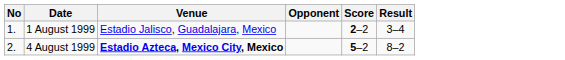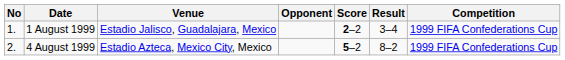+ column: Competition | 1999 FIFA Confederations Cup | 1999 FIFA Confederations Cup
4 August 1999 | Venue: bold -> normal
